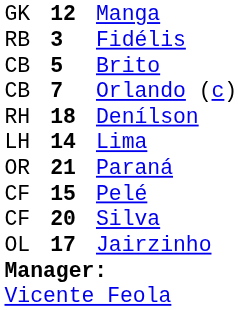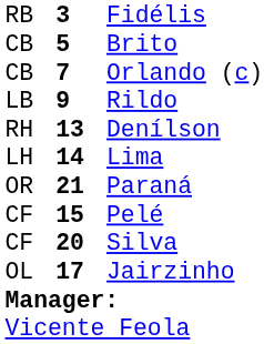- row: GK | 12 | Manga
+ row: LB | 9 | Rildo
Denílson | column 2: 18 -> 13
